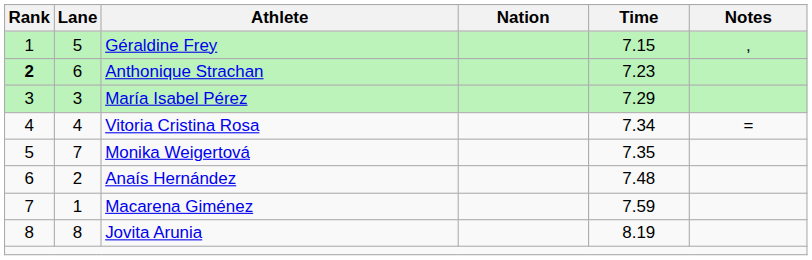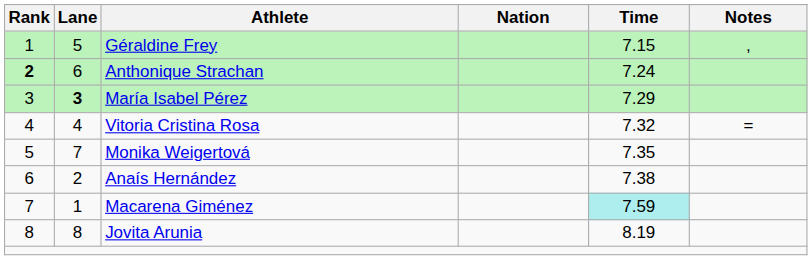Anthonique Strachan | Time: 7.23 -> 7.24
María Isabel Pérez | Lane: normal -> bold
Vitoria Cristina Rosa | Time: 7.34 -> 7.32
Anaís Hernández | Time: 7.48 -> 7.38
Macarena Giménez | Time: no background -> paleturquoise background
